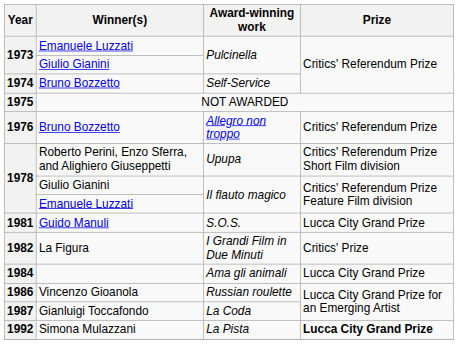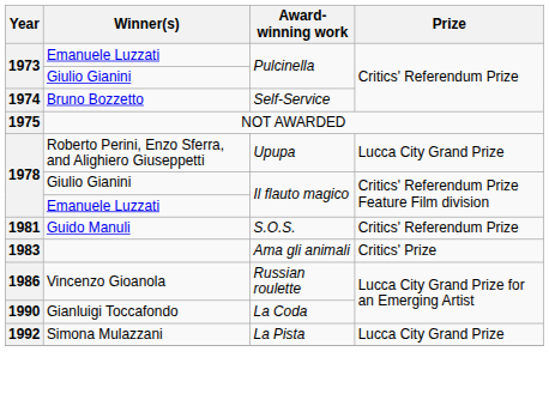- row: 1976 | Bruno Bozzetto | Allegro non troppo | Critics' Referendum Prize
Upupa | Prize: Critics' Referendum Prize Short Film division -> Lucca City Grand Prize
S.O.S. | Prize: Lucca City Grand Prize -> Critics' Referendum Prize
- row: 1982 | La Figura | I Grandi Film in Due Minuti | Critics' Prize
Ama gli animali | Year: 1984 -> 1983
Ama gli animali | Prize: Lucca City Grand Prize -> Critics' Prize
La Coda | Year: 1987 -> 1990
La Pista | Prize: bold -> normal
